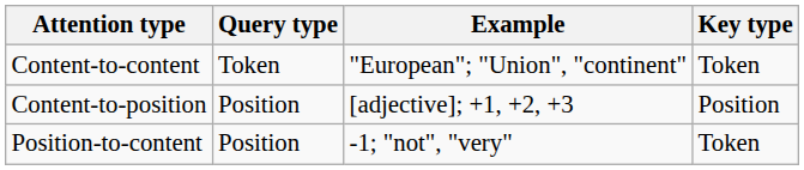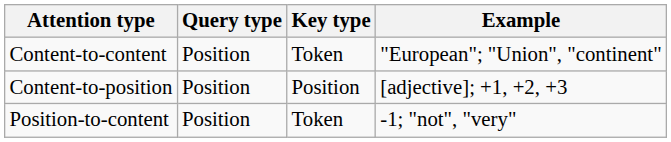columns swapped: Key type <-> Example
Content-to-content | Query type: Token -> Position
